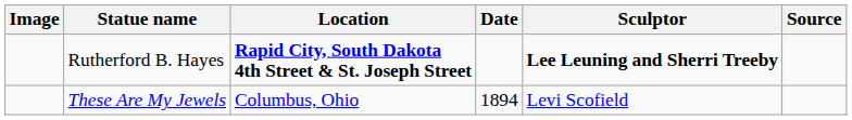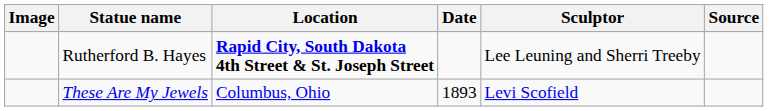Rutherford B. Hayes | Sculptor: bold -> normal
These Are My Jewels | Date: 1894 -> 1893
